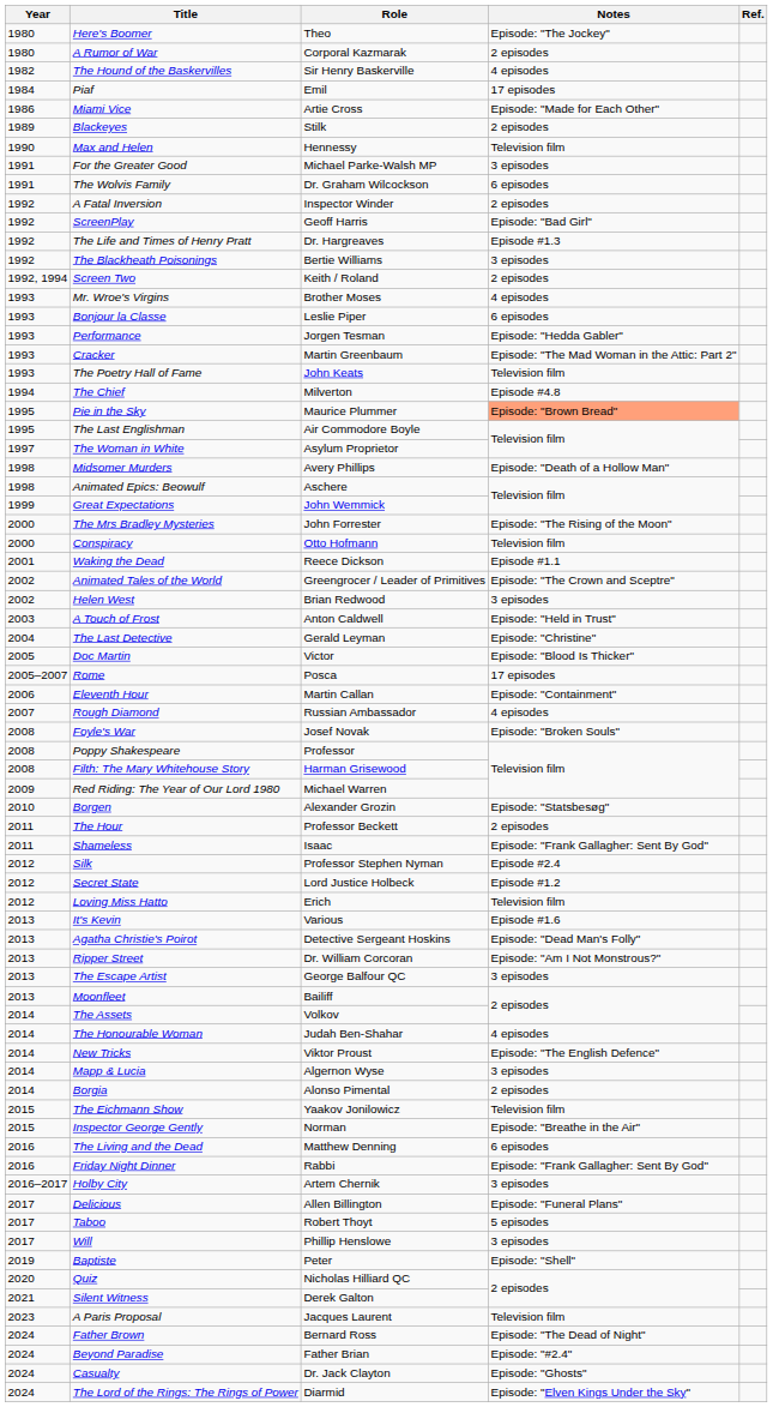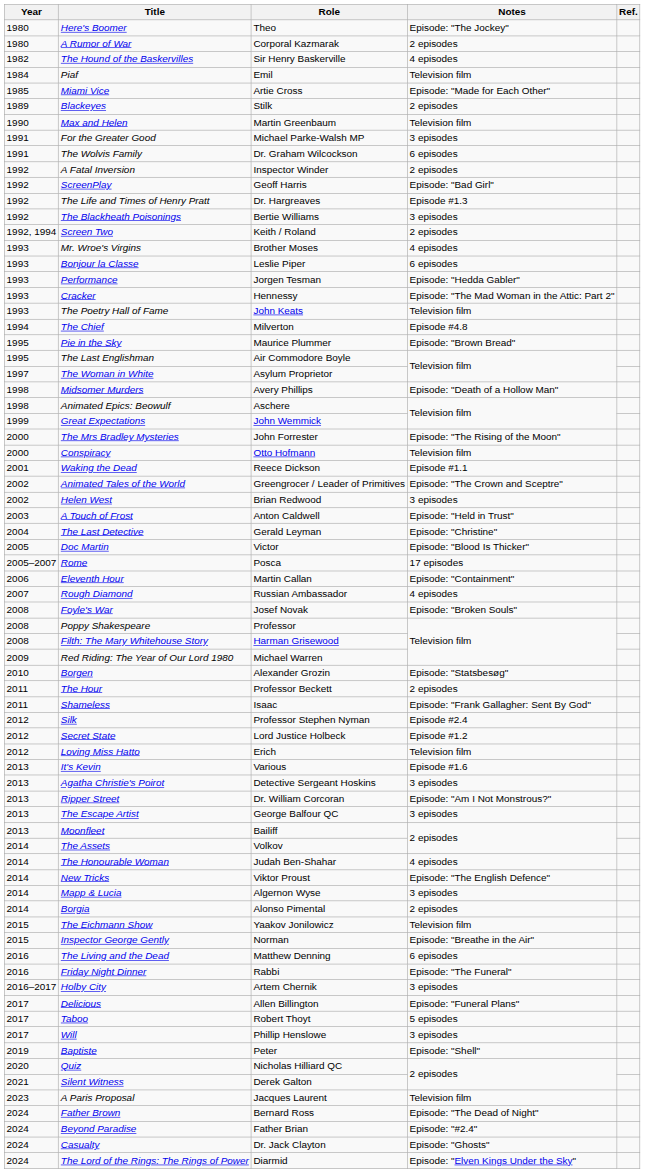Piaf | Notes: 17 episodes -> Television film
Miami Vice | Year: 1986 -> 1985
Max and Helen | Role: Hennessy -> Martin Greenbaum
Cracker | Role: Martin Greenbaum -> Hennessy
Pie in the Sky | Notes: lightsalmon background -> no background
Agatha Christie's Poirot | Notes: Episode: "Dead Man's Folly" -> 3 episodes
Friday Night Dinner | Notes: Episode: "Frank Gallagher: Sent By God" -> Episode: "The Funeral"
